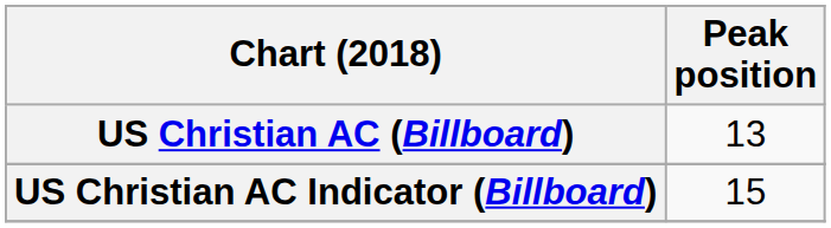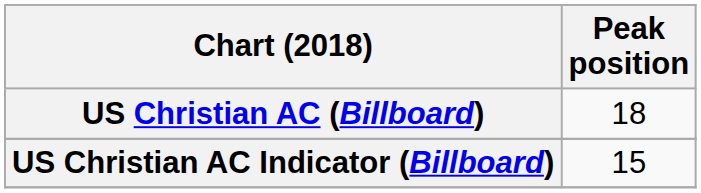US Christian AC (Billboard) | Peak position: 13 -> 18
